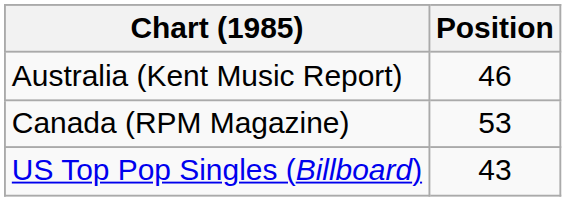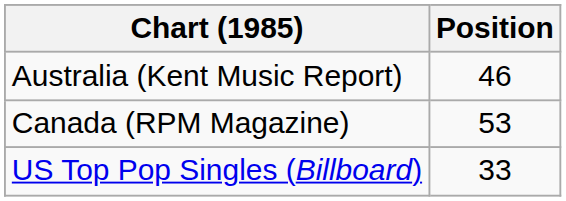US Top Pop Singles (Billboard) | Position: 43 -> 33
